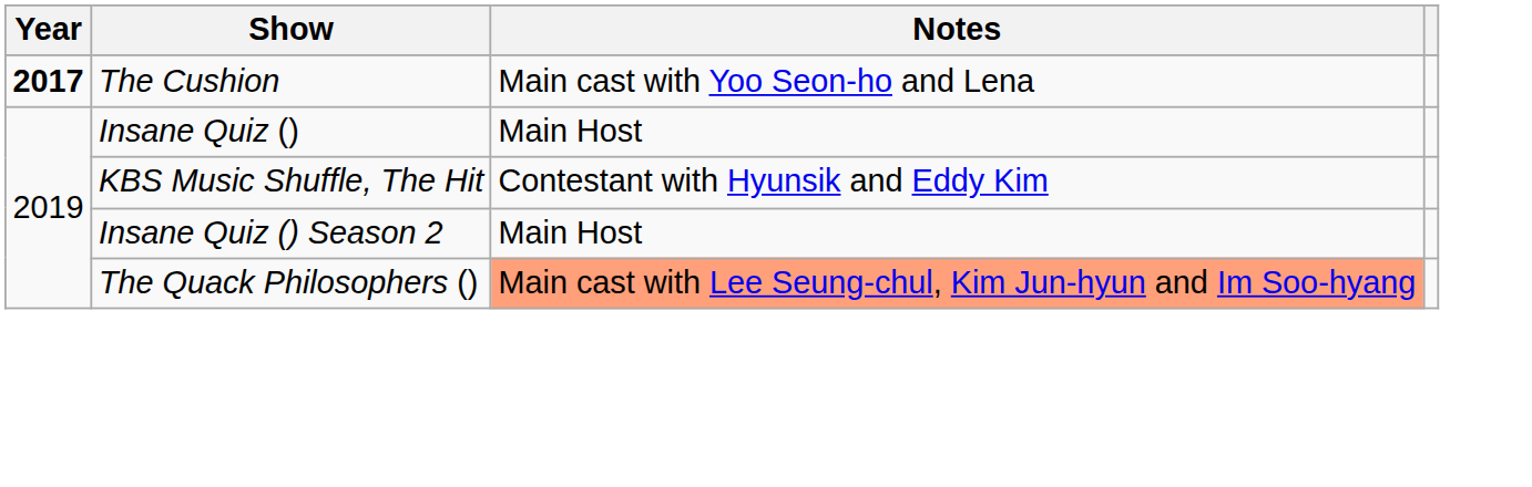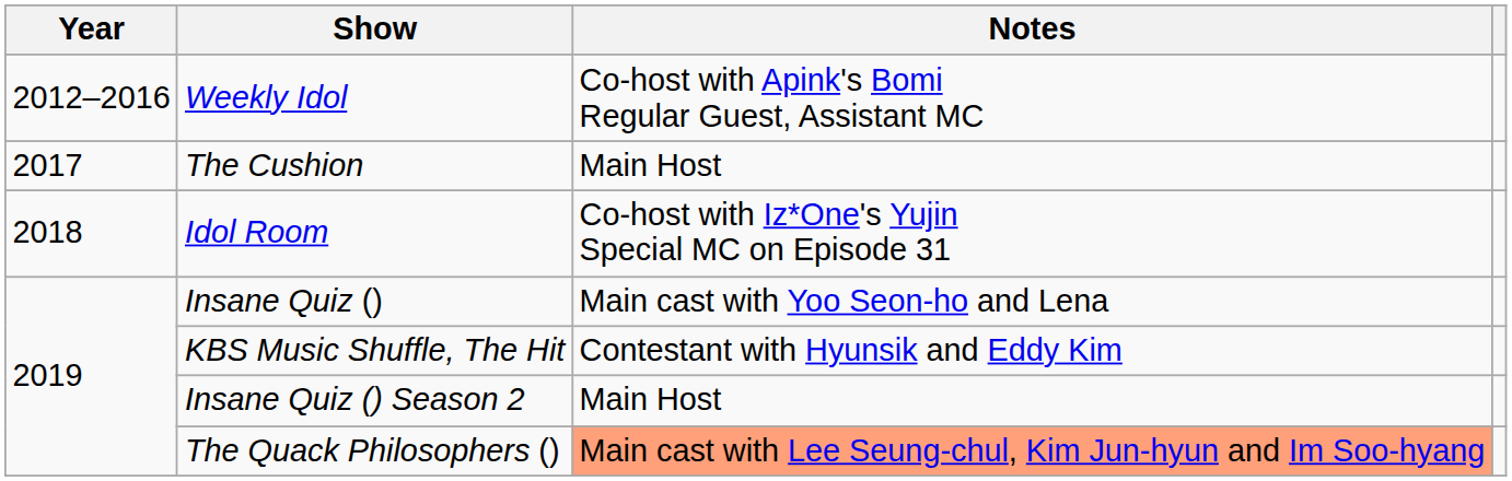+ row: 2012–2016 | Weekly Idol | Co-host with Apink's Bomi Regular Guest, Assistant MC
The Cushion | Year: bold -> normal
The Cushion | Notes: Main cast with Yoo Seon-ho and Lena -> Main Host
+ row: 2018 | Idol Room | Co-host with Iz*One's Yujin Special MC on Episode 31
Insane Quiz () | Notes: Main Host -> Main cast with Yoo Seon-ho and Lena
